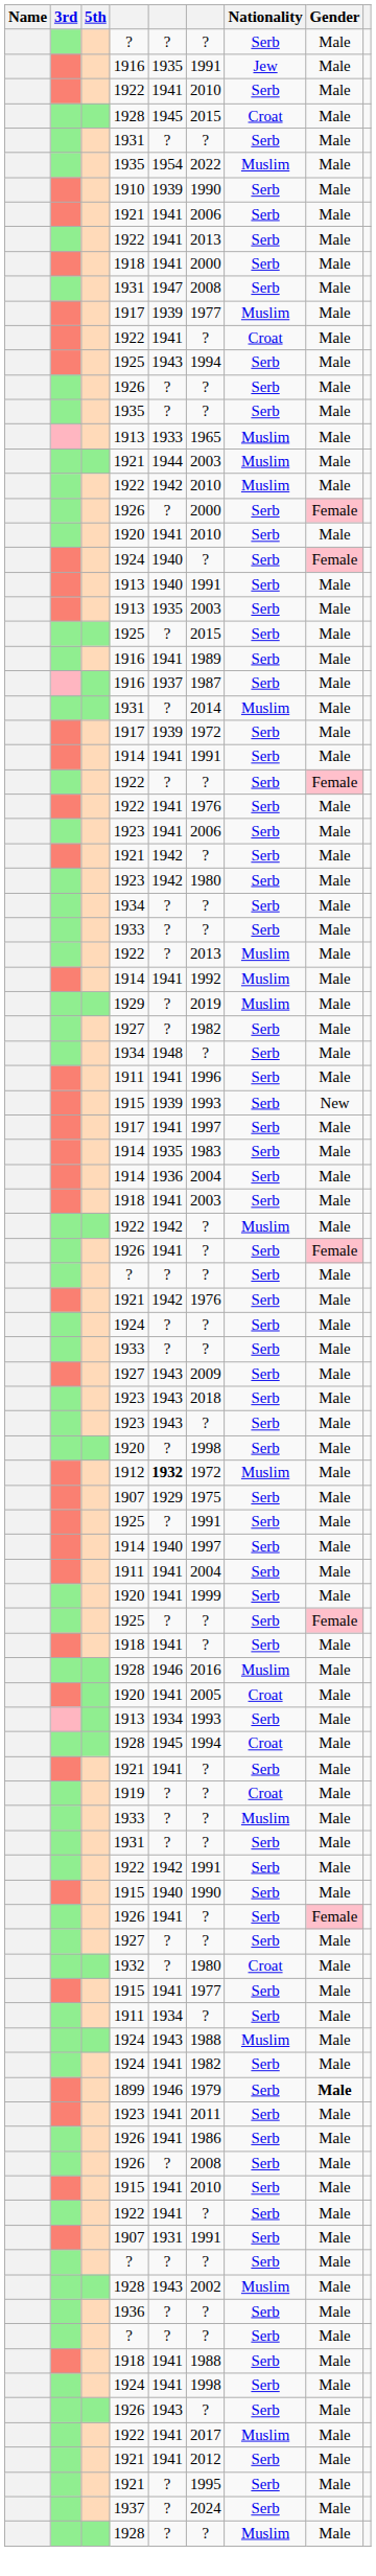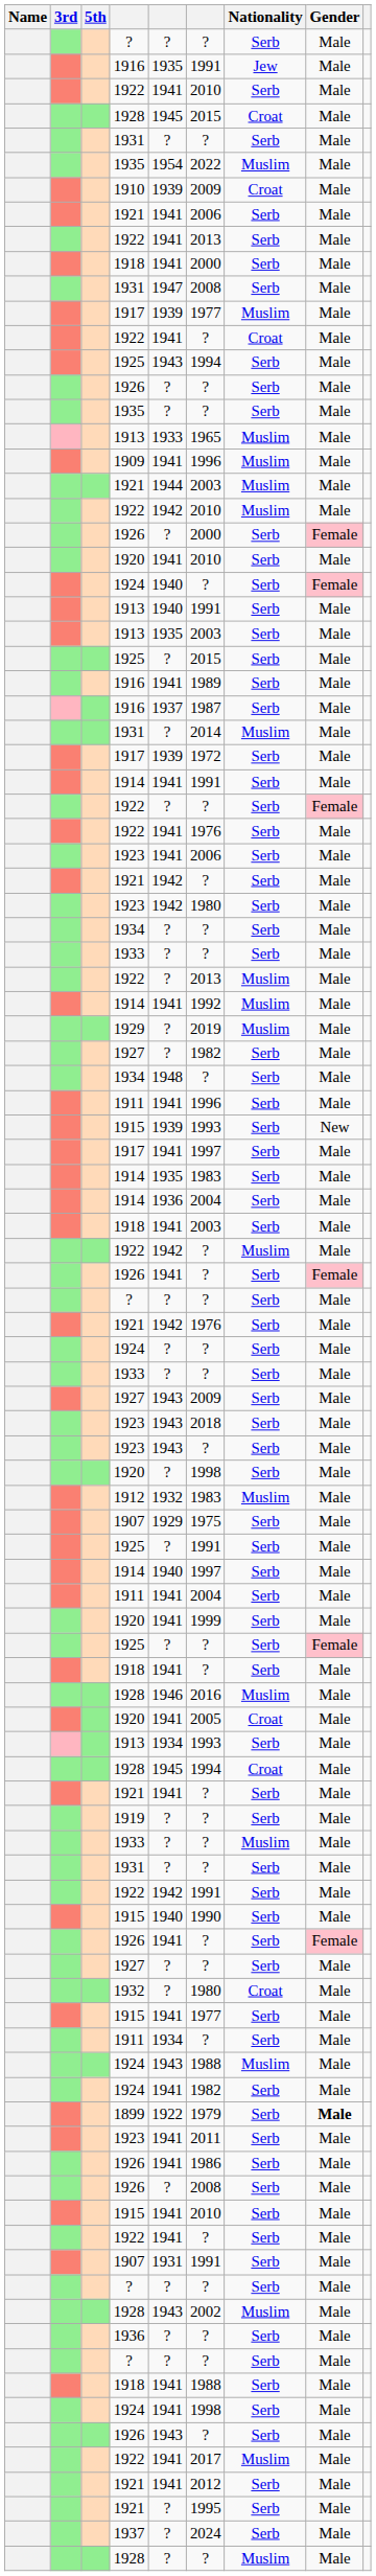1910 | column 6: 1990 -> 2009
1910 | Nationality: Serb -> Croat
+ row: 1909 | 1941 | 1996 | Muslim | Male
1912 | column 5: bold -> normal
1912 | column 6: 1972 -> 1983
1919 | Nationality: Croat -> Serb
1899 | column 5: 1946 -> 1922
